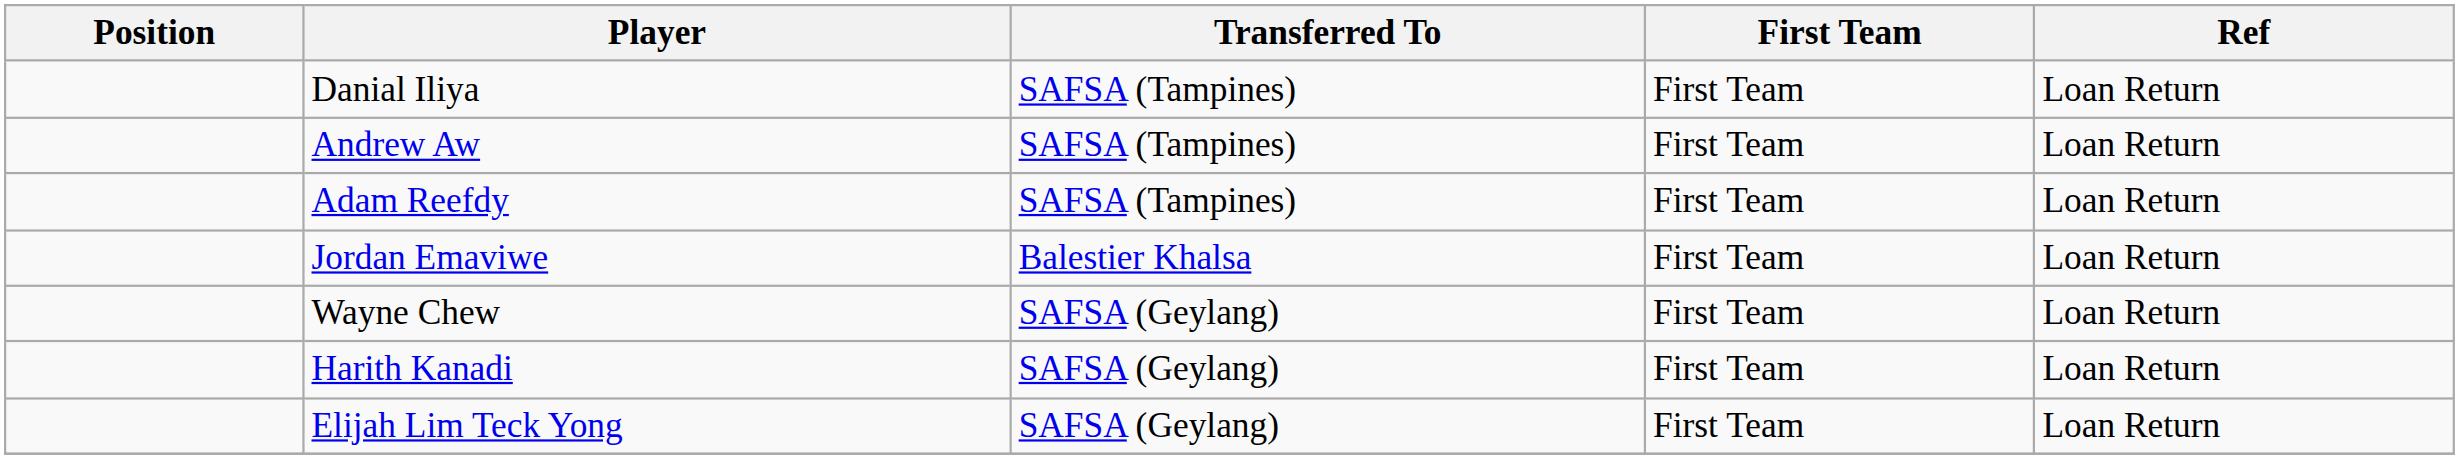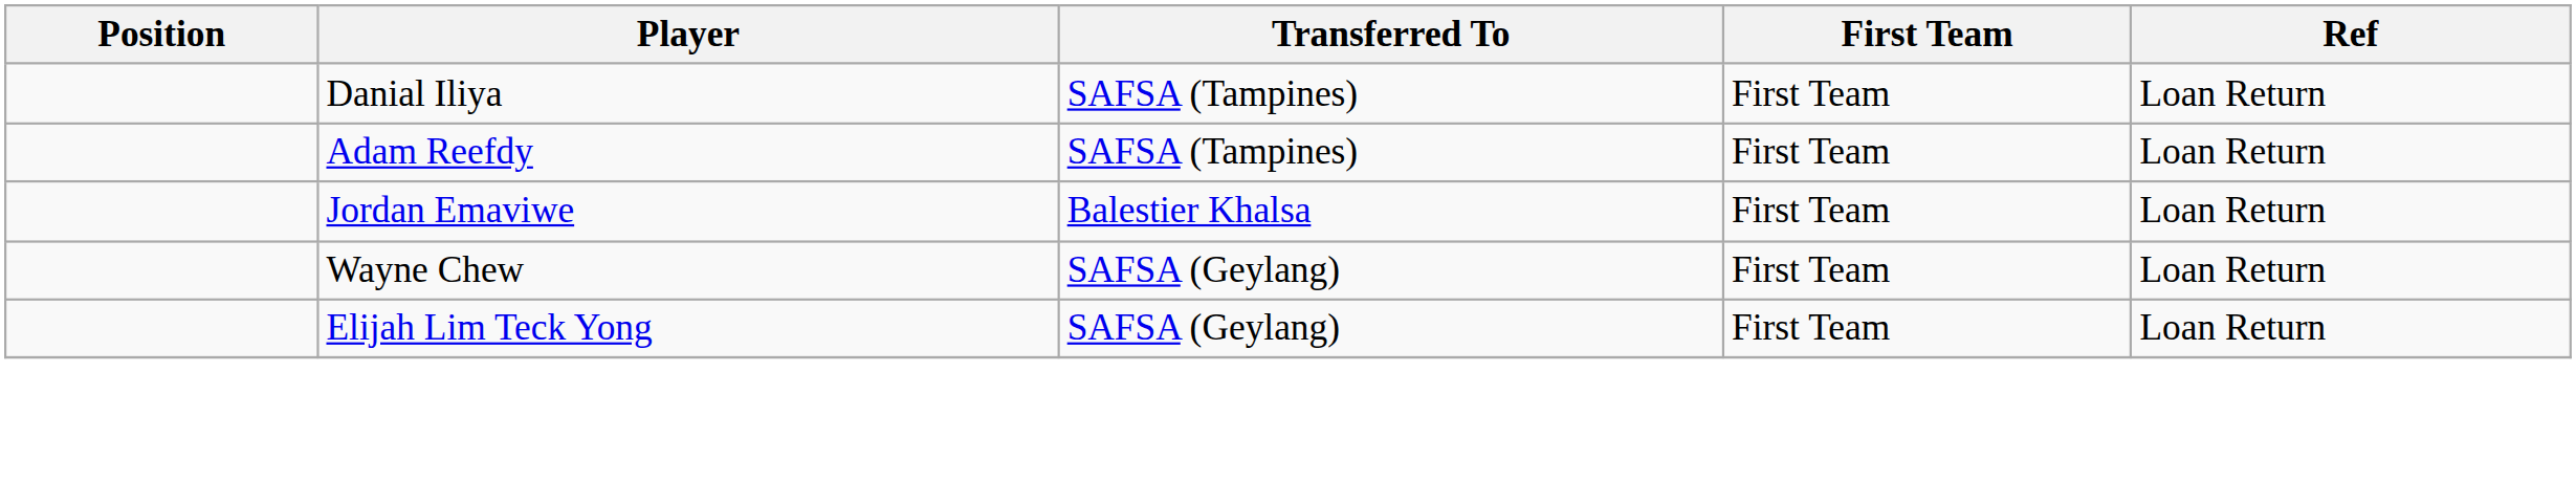- row: Andrew Aw | SAFSA (Tampines) | First Team | Loan Return
- row: Harith Kanadi | SAFSA (Geylang) | First Team | Loan Return
